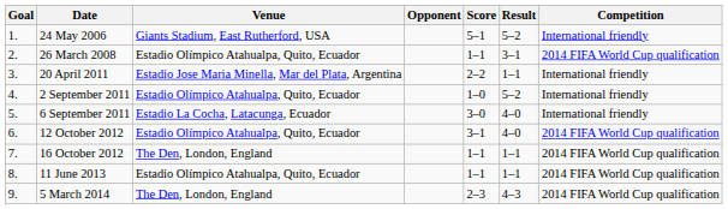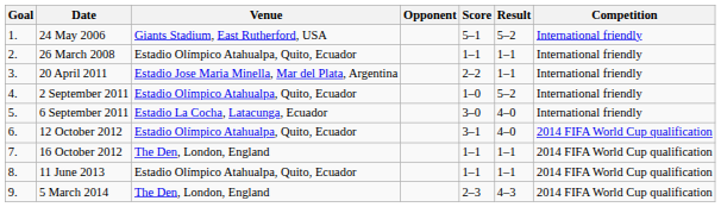26 March 2008 | Result: 3–1 -> 1–1
26 March 2008 | Competition: 2014 FIFA World Cup qualification -> International friendly
